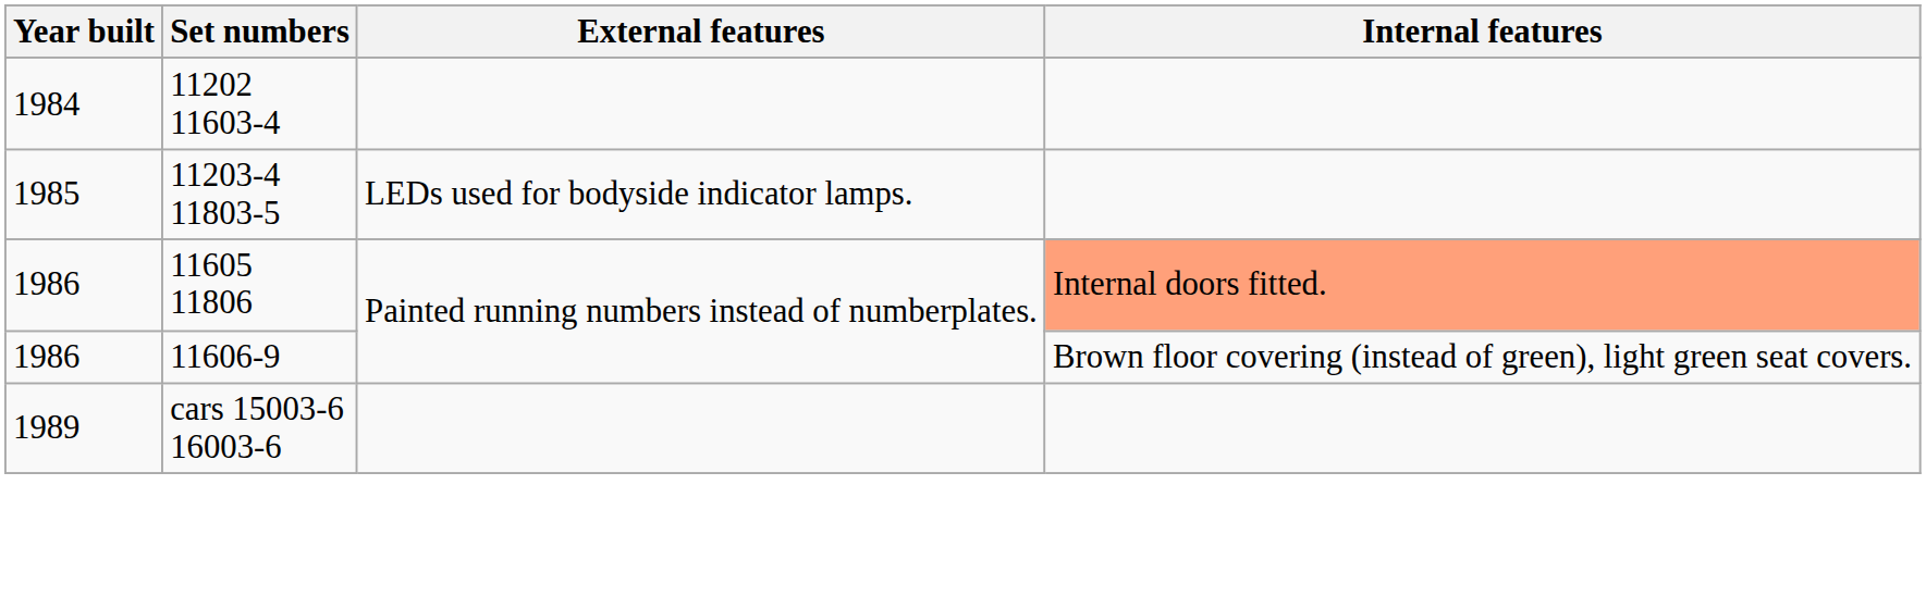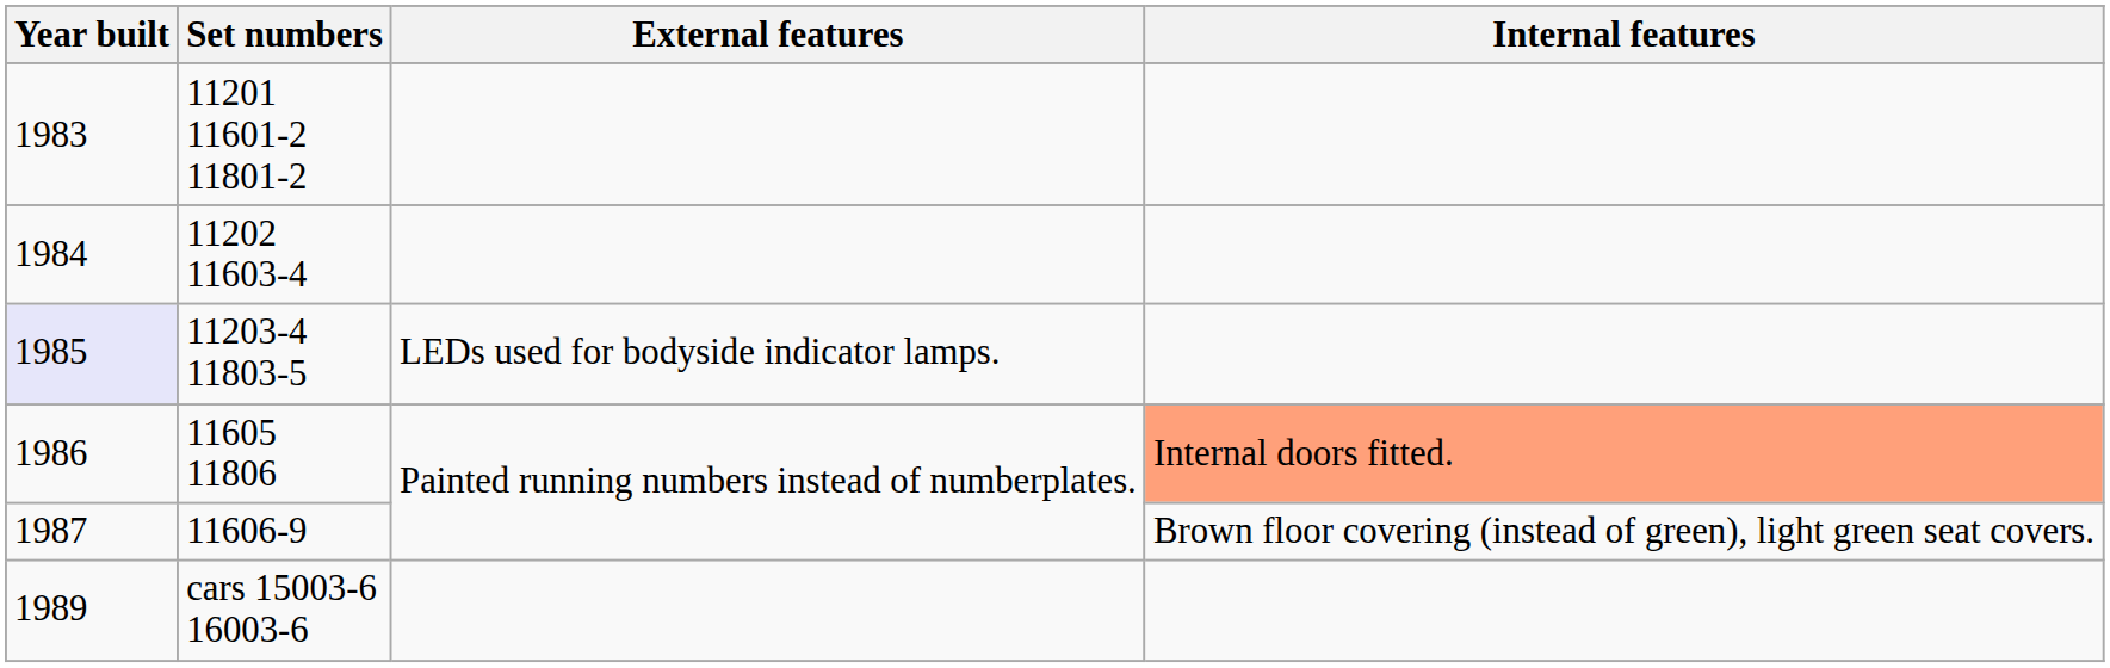+ row: 1983 | 11201 11601-2 11801-2
11203-4 11803-5 | Year built: no background -> lavender background
11606-9 | Year built: 1986 -> 1987
